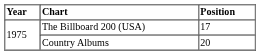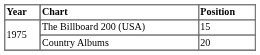The Billboard 200 (USA) | Position: 17 -> 15
